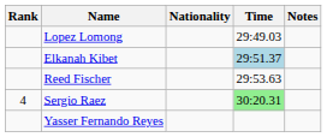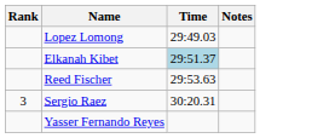- column: Nationality
Sergio Raez | Rank: 4 -> 3
Sergio Raez | Time: lightgreen background -> no background
